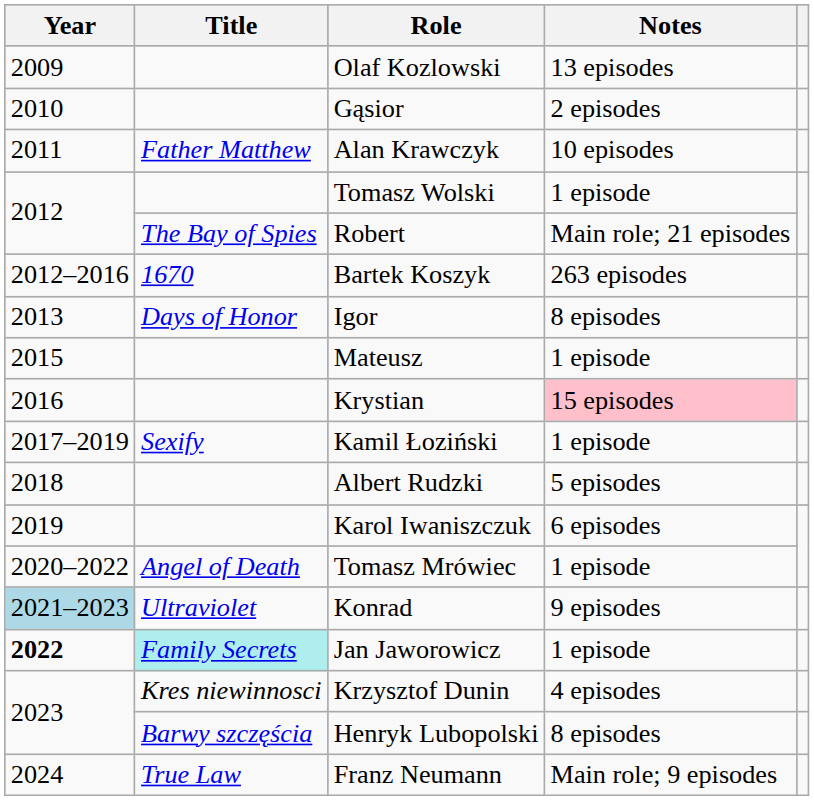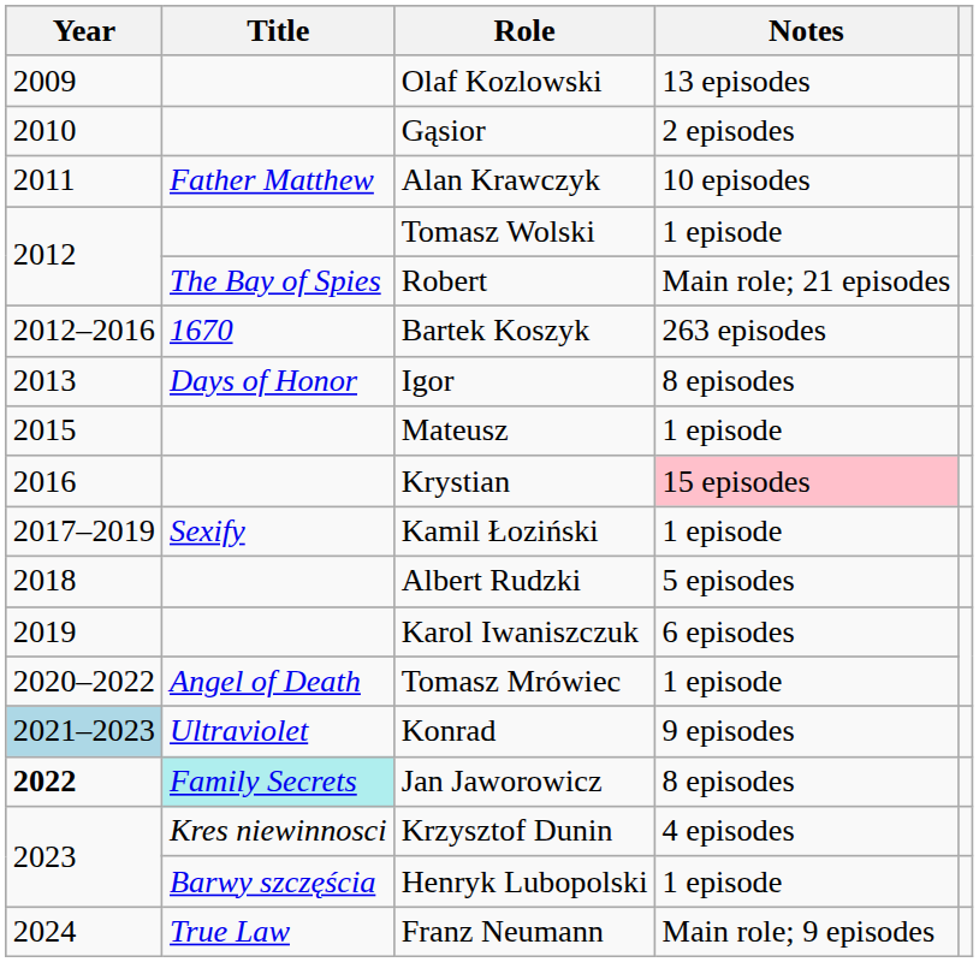Jan Jaworowicz | Notes: 1 episode -> 8 episodes
Henryk Lubopolski | Notes: 8 episodes -> 1 episode
